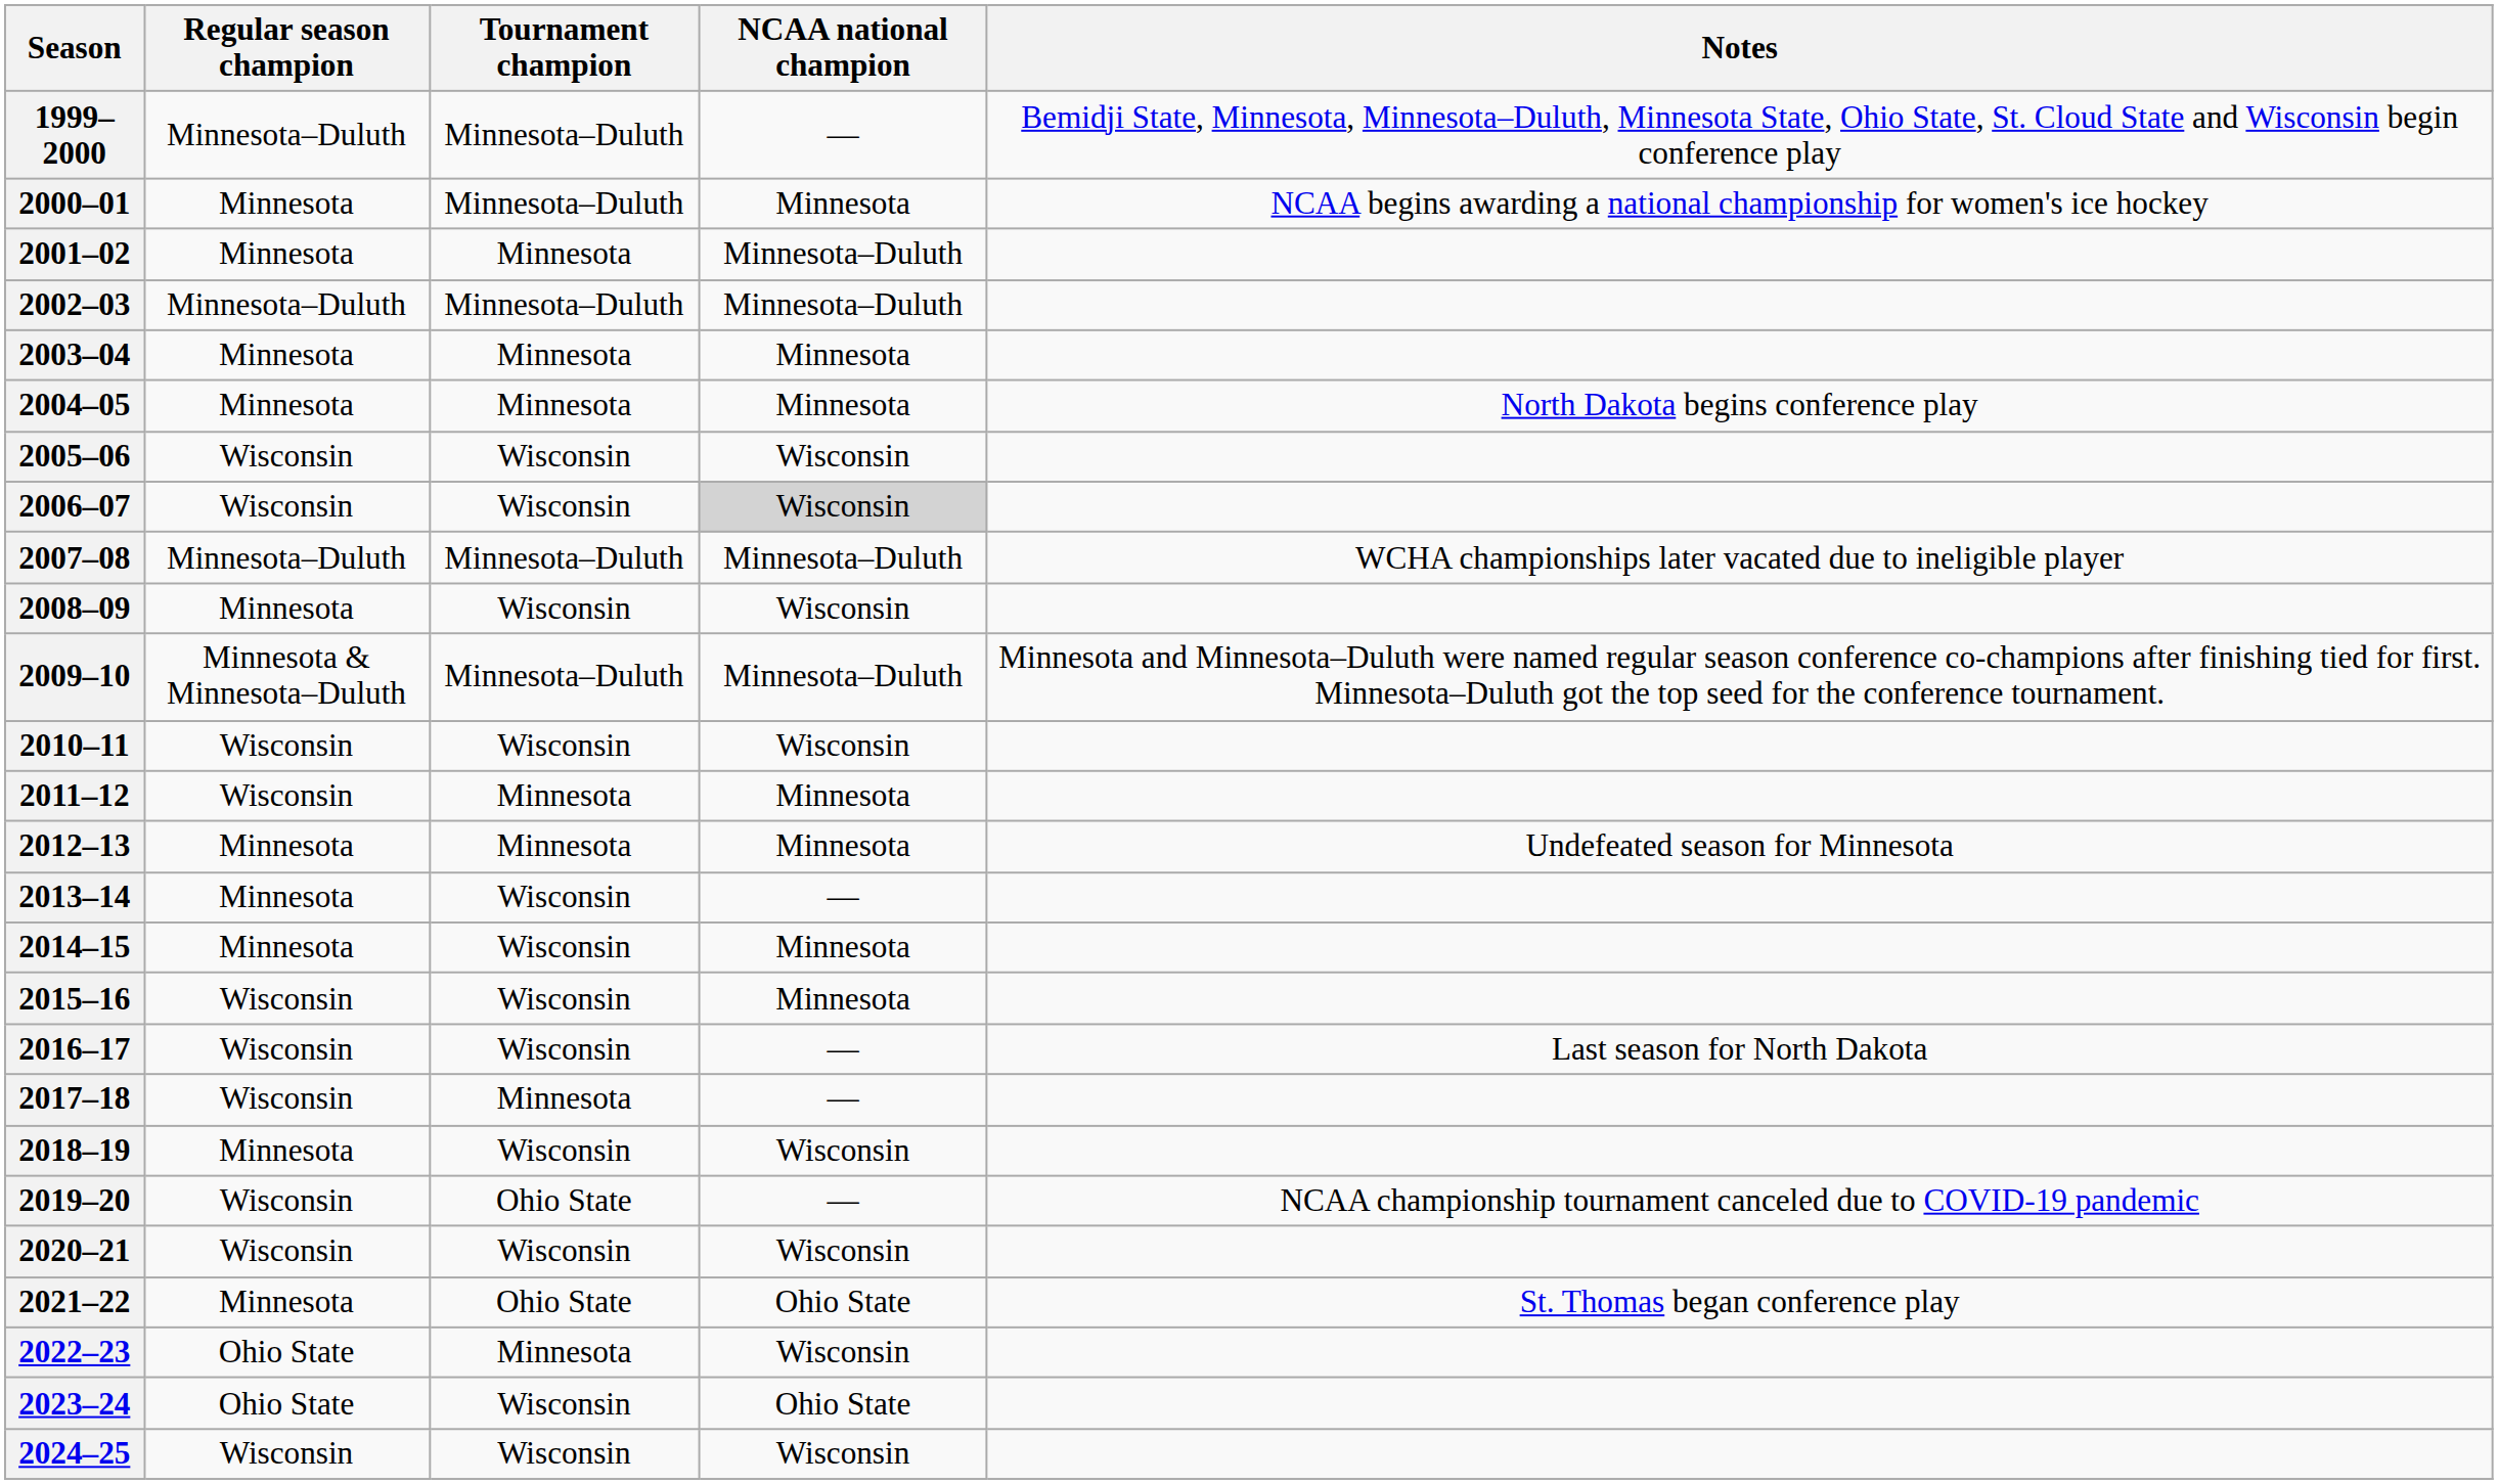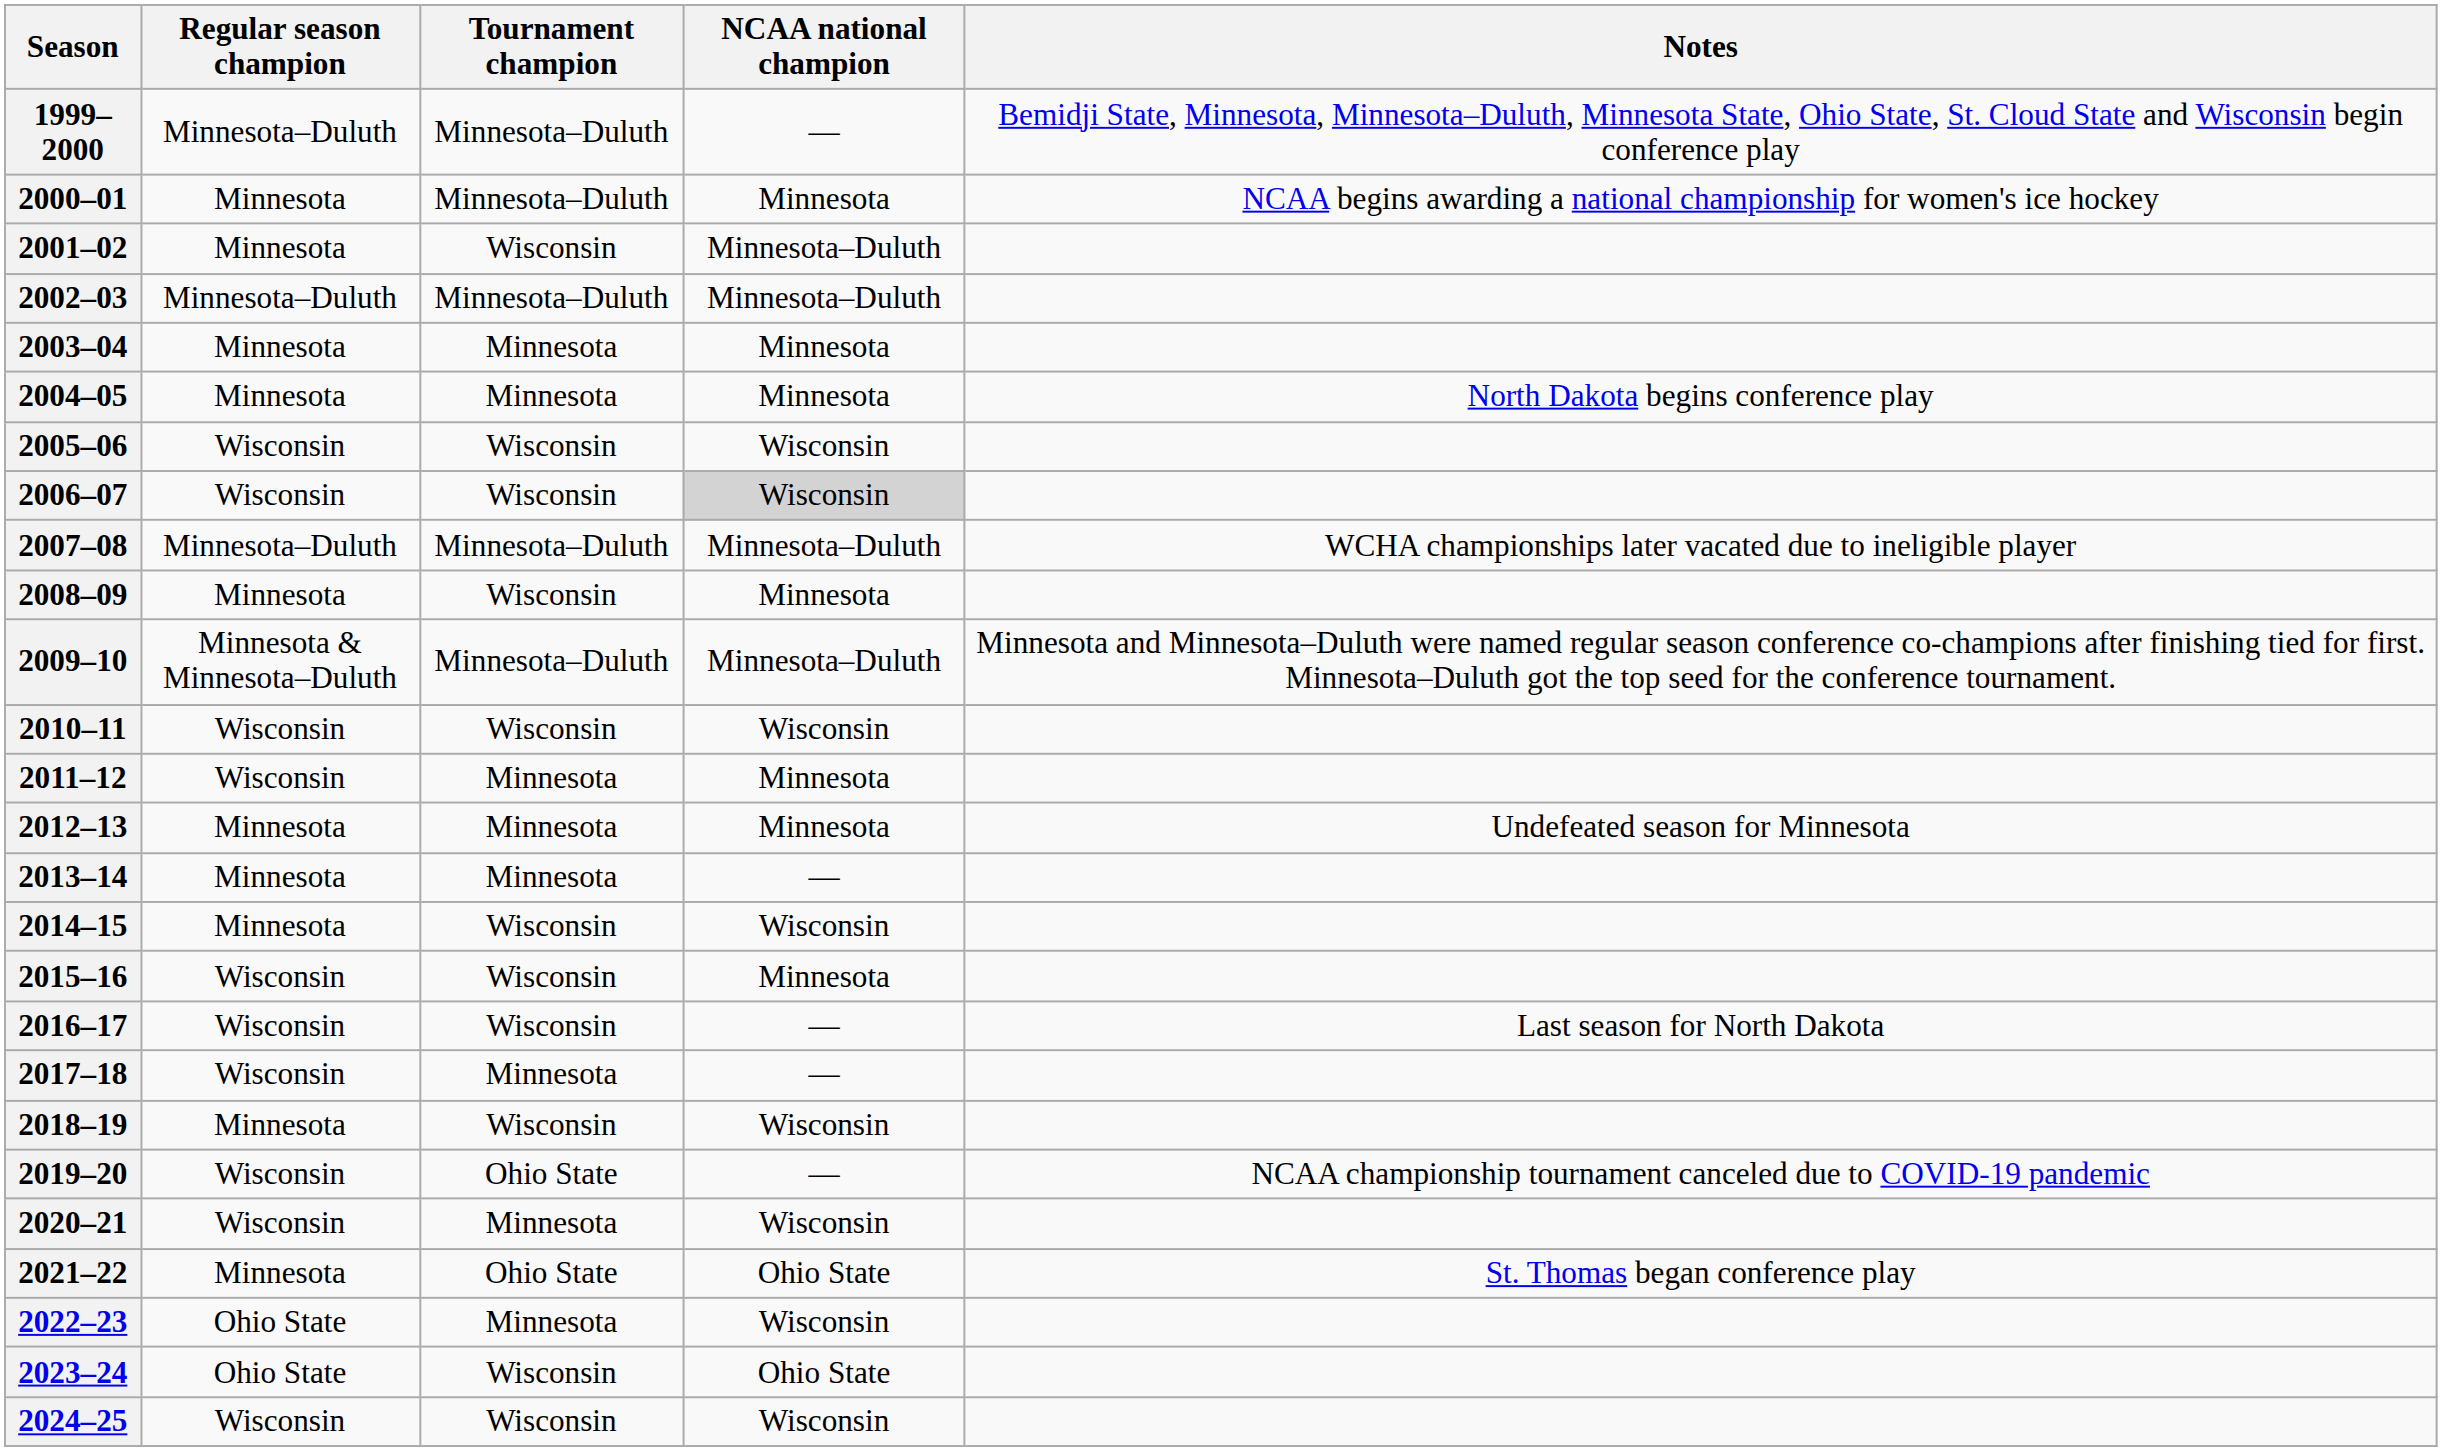2001–02 | Tournament champion: Minnesota -> Wisconsin
2008–09 | NCAA national champion: Wisconsin -> Minnesota
2013–14 | Tournament champion: Wisconsin -> Minnesota
2014–15 | NCAA national champion: Minnesota -> Wisconsin
2020–21 | Tournament champion: Wisconsin -> Minnesota
